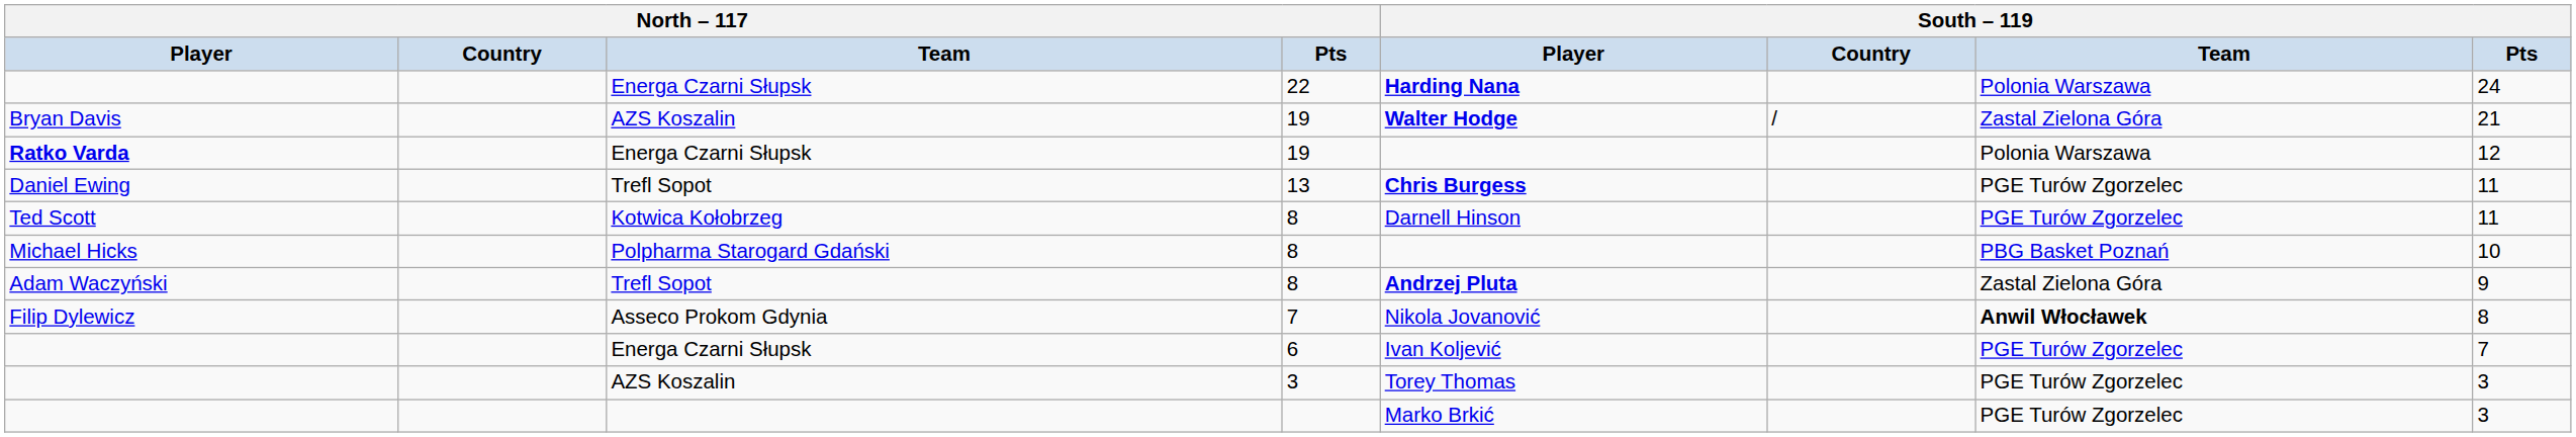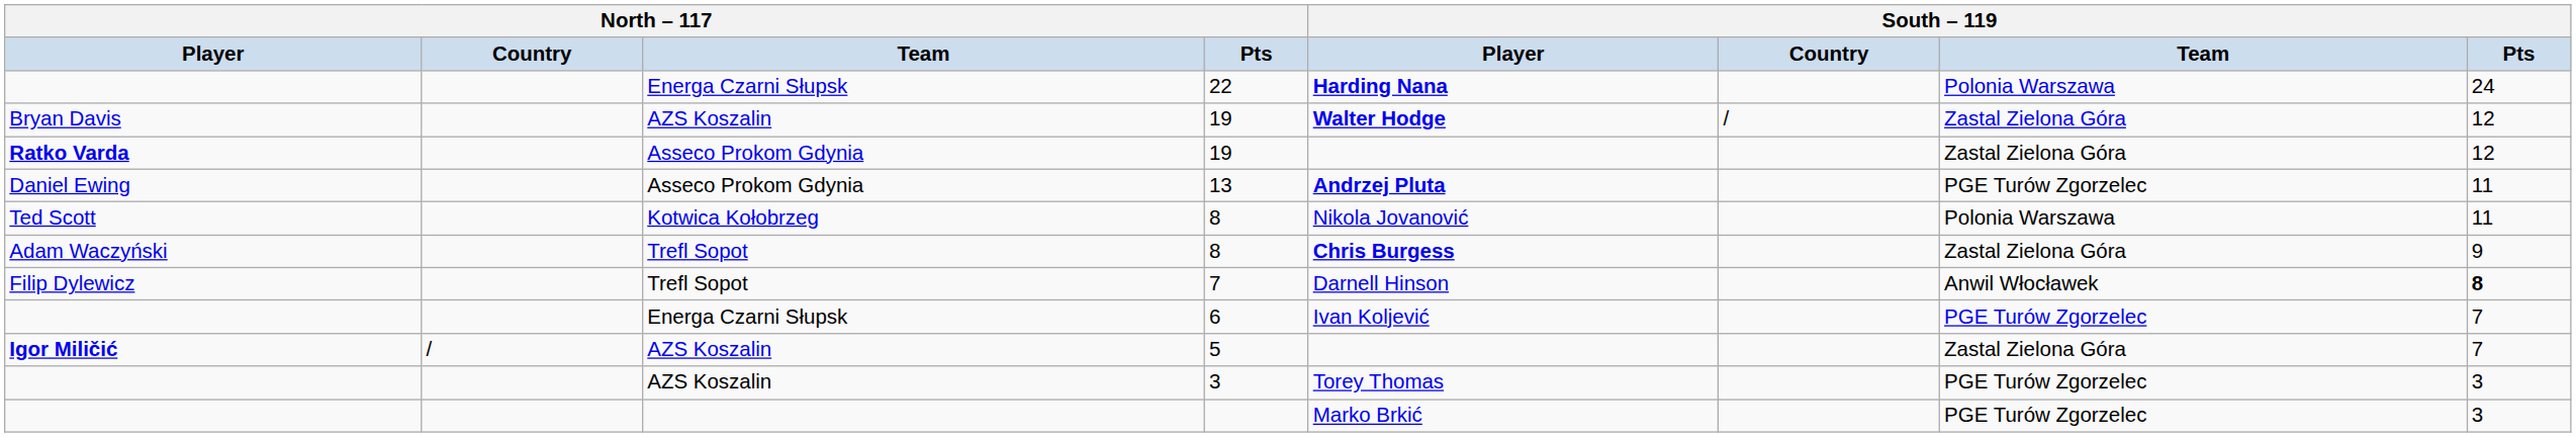Bryan Davis | South – 119 / Pts: 21 -> 12
Ratko Varda | North – 117 / Team: Energa Czarni Słupsk -> Asseco Prokom Gdynia
Ratko Varda | South – 119 / Team: Polonia Warszawa -> Zastal Zielona Góra
Daniel Ewing | North – 117 / Team: Trefl Sopot -> Asseco Prokom Gdynia
Daniel Ewing | South – 119 / Player: Chris Burgess -> Andrzej Pluta
Ted Scott | South – 119 / Player: Darnell Hinson -> Nikola Jovanović
Ted Scott | South – 119 / Team: PGE Turów Zgorzelec -> Polonia Warszawa
- row: Michael Hicks | Polpharma Starogard Gdański | 8 | PBG Basket Poznań | 10
Adam Waczyński | South – 119 / Player: Andrzej Pluta -> Chris Burgess
Filip Dylewicz | North – 117 / Team: Asseco Prokom Gdynia -> Trefl Sopot
Filip Dylewicz | South – 119 / Player: Nikola Jovanović -> Darnell Hinson
Filip Dylewicz | South – 119 / Team: bold -> normal
Filip Dylewicz | South – 119 / Pts: normal -> bold
+ row: Igor Miličić | / | AZS Koszalin | 5 | Zastal Zielona Góra | 7
